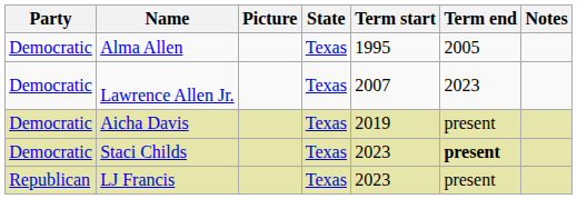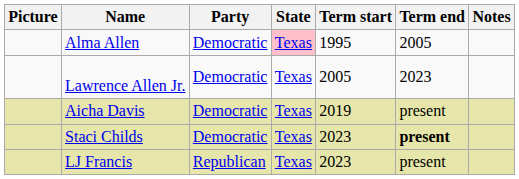columns swapped: Picture <-> Party
Alma Allen | State: no background -> pink background
Lawrence Allen Jr. | Term start: 2007 -> 2005
